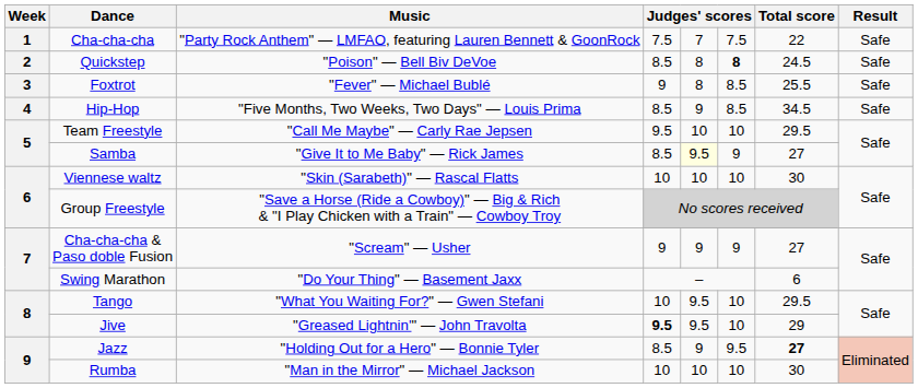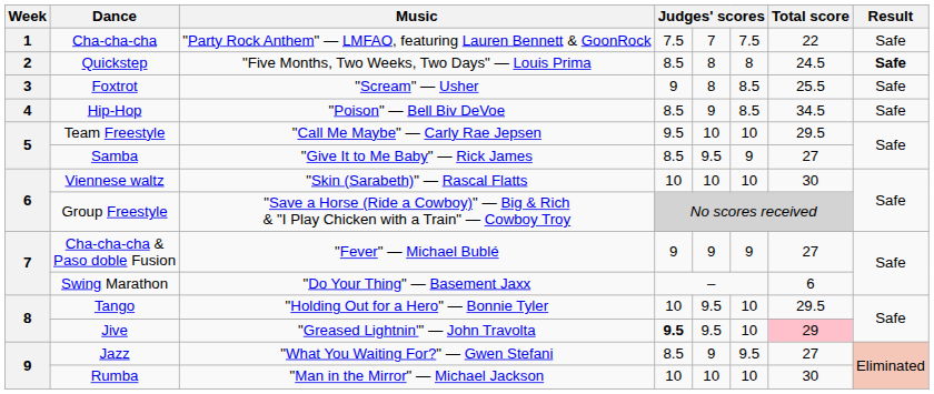Quickstep | Music: "Poison" — Bell Biv DeVoe -> "Five Months, Two Weeks, Two Days" — Louis Prima
Quickstep | column 6: bold -> normal
Quickstep | Result: normal -> bold
Foxtrot | Music: "Fever" — Michael Bublé -> "Scream" — Usher
Hip-Hop | Music: "Five Months, Two Weeks, Two Days" — Louis Prima -> "Poison" — Bell Biv DeVoe
Samba | column 5: lightyellow background -> no background
Cha-cha-cha & Paso doble Fusion | Music: "Scream" — Usher -> "Fever" — Michael Bublé
Tango | Music: "What You Waiting For?" — Gwen Stefani -> "Holding Out for a Hero" — Bonnie Tyler
Jive | Total score: no background -> pink background
Jazz | Music: "Holding Out for a Hero" — Bonnie Tyler -> "What You Waiting For?" — Gwen Stefani
Jazz | Total score: bold -> normal
